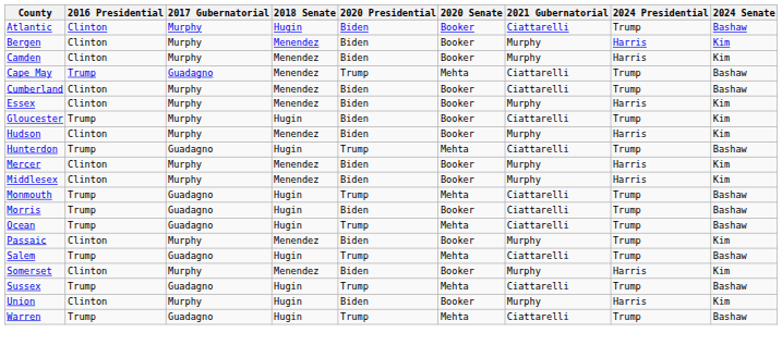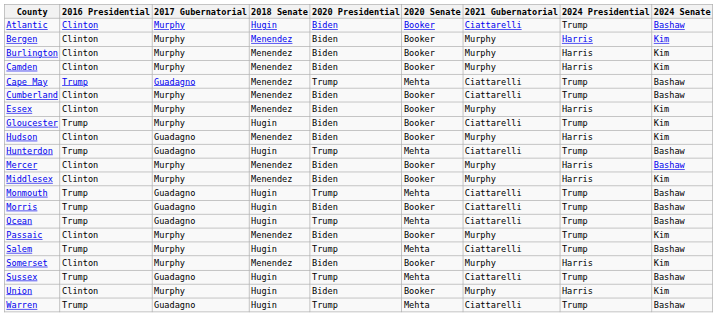+ row: Burlington | Clinton | Murphy | Menendez | Biden | Booker | Murphy | Harris | Kim
Hudson | 2017 Gubernatorial: Murphy -> Guadagno
Mercer | 2024 Senate: Kim -> Bashaw
Salem | 2017 Gubernatorial: Guadagno -> Murphy
